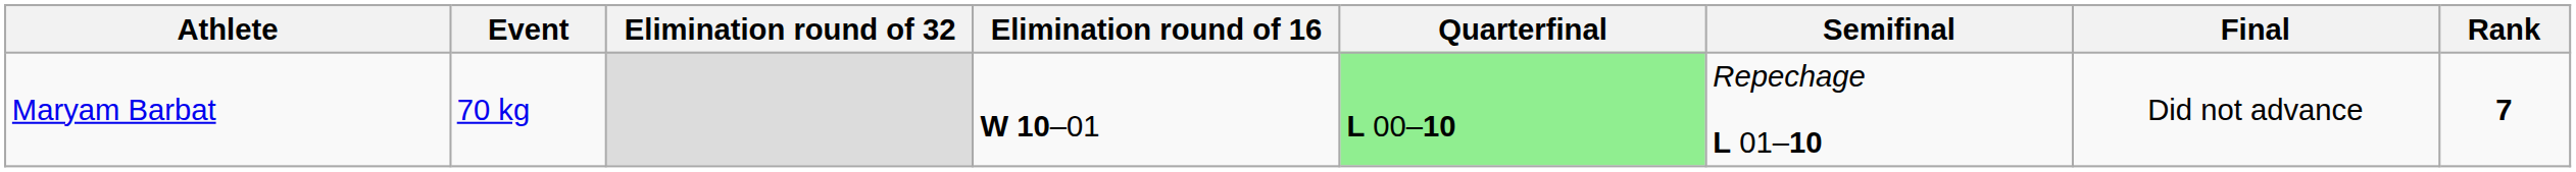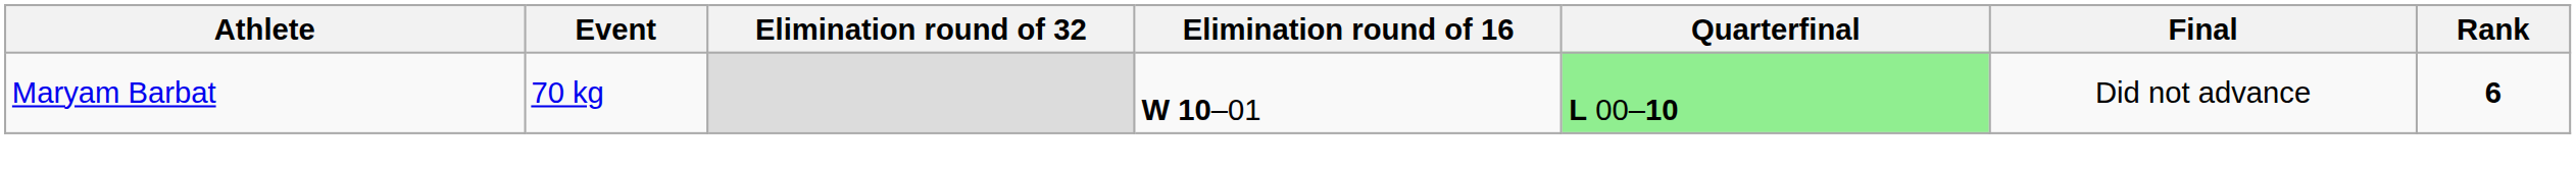- column: Semifinal | Repechage L 01–10
Maryam Barbat | Rank: 7 -> 6
